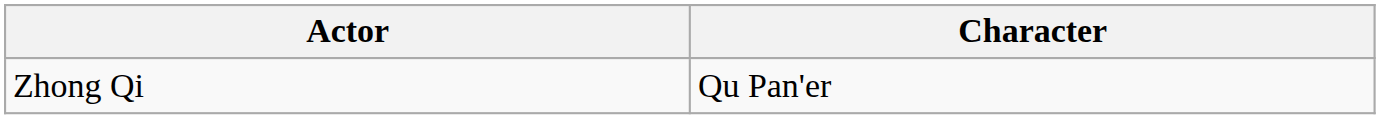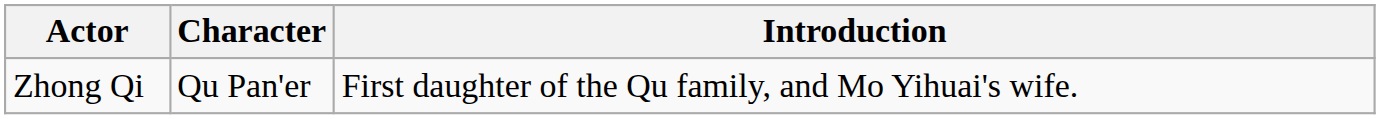+ column: Introduction | First daughter of the Qu family, and Mo Yihuai's wife.
